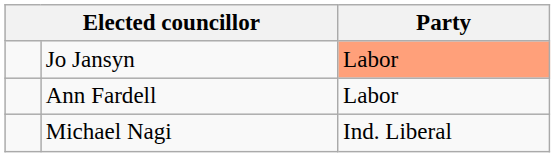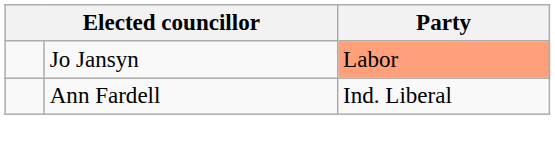Ann Fardell | Party: Labor -> Ind. Liberal
- row: Michael Nagi | Ind. Liberal
